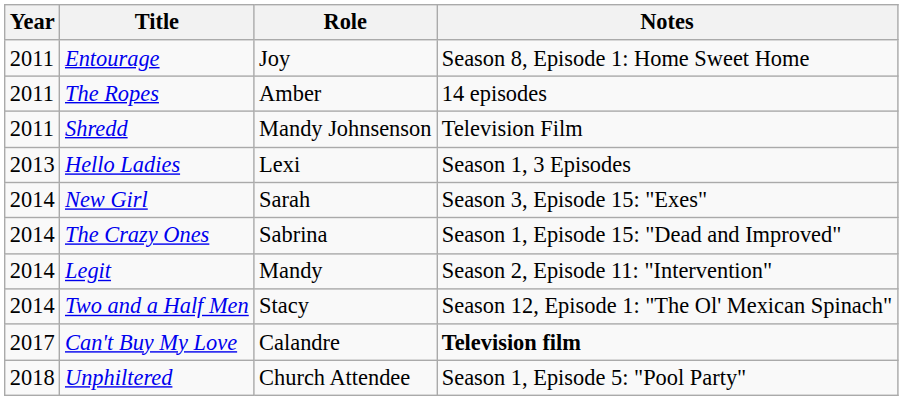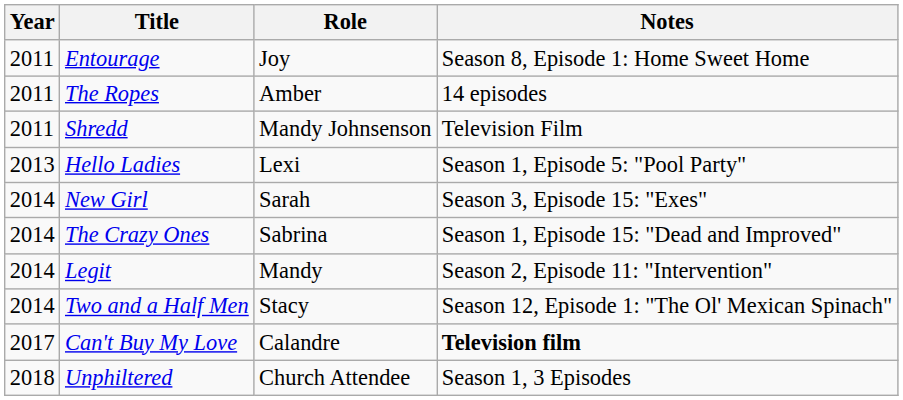Hello Ladies | Notes: Season 1, 3 Episodes -> Season 1, Episode 5: "Pool Party"
Unphiltered | Notes: Season 1, Episode 5: "Pool Party" -> Season 1, 3 Episodes
